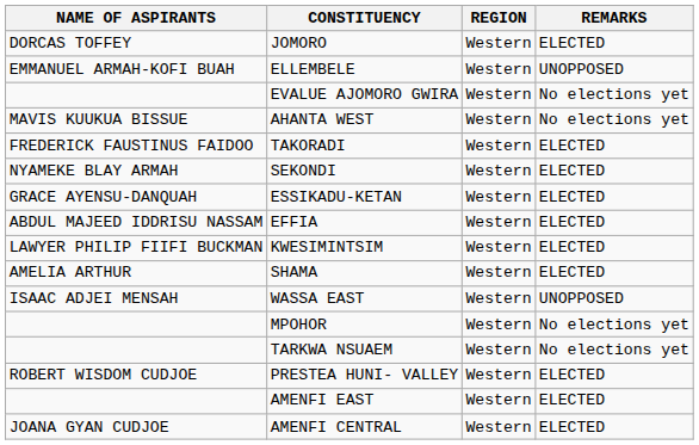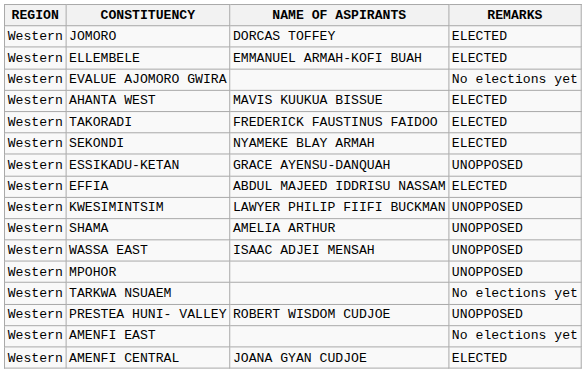columns swapped: REGION <-> NAME OF ASPIRANTS
ELLEMBELE | REMARKS: UNOPPOSED -> ELECTED
AHANTA WEST | REMARKS: No elections yet -> ELECTED
ESSIKADU-KETAN | REMARKS: ELECTED -> UNOPPOSED
KWESIMINTSIM | REMARKS: ELECTED -> UNOPPOSED
SHAMA | REMARKS: ELECTED -> UNOPPOSED
MPOHOR | REMARKS: No elections yet -> UNOPPOSED
PRESTEA HUNI- VALLEY | REMARKS: ELECTED -> UNOPPOSED
AMENFI EAST | REMARKS: ELECTED -> No elections yet
